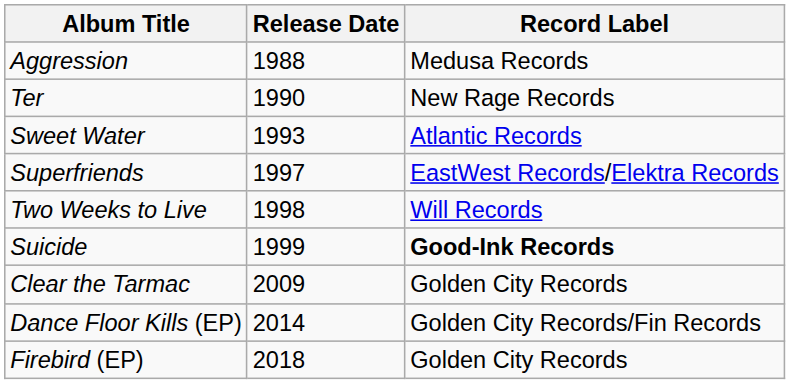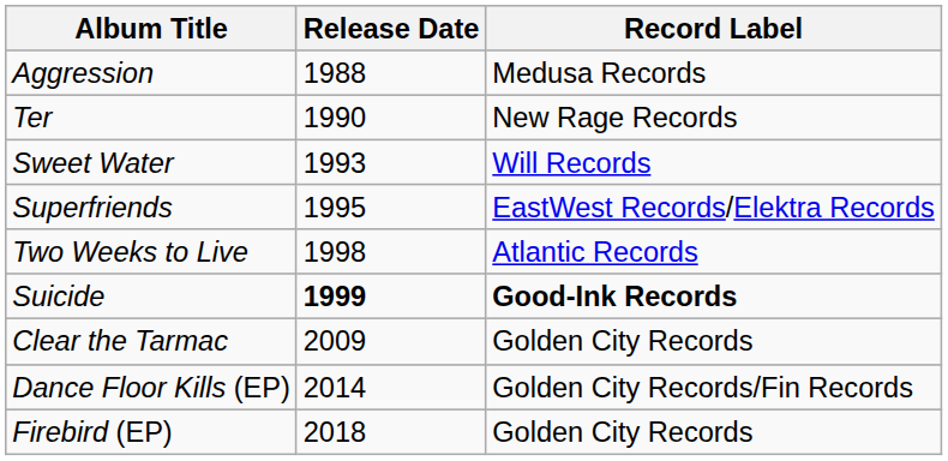Sweet Water | Record Label: Atlantic Records -> Will Records
Superfriends | Release Date: 1997 -> 1995
Two Weeks to Live | Record Label: Will Records -> Atlantic Records
Suicide | Release Date: normal -> bold
